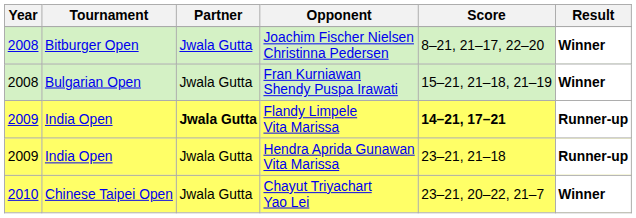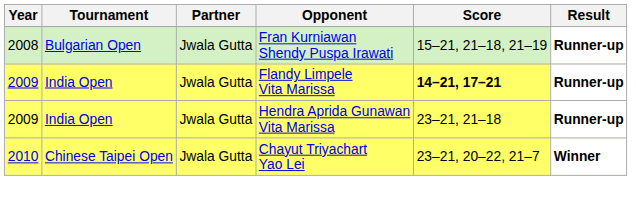- row: 2008 | Bitburger Open | Jwala Gutta | Joachim Fischer Nielsen Christinna Pedersen | 8–21, 21–17, 22–20 | Winner
Fran Kurniawan Shendy Puspa Irawati | Result: Winner -> Runner-up
Flandy Limpele Vita Marissa | Partner: bold -> normal
